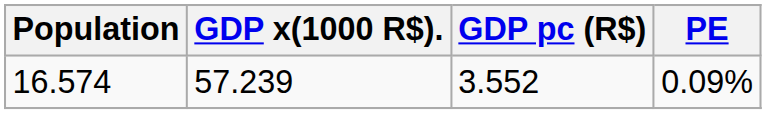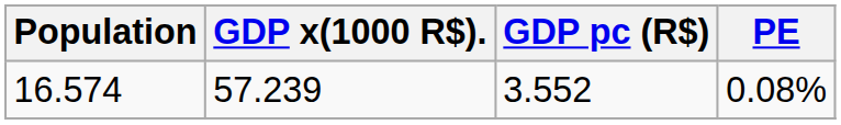16.574 | PE: 0.09% -> 0.08%
